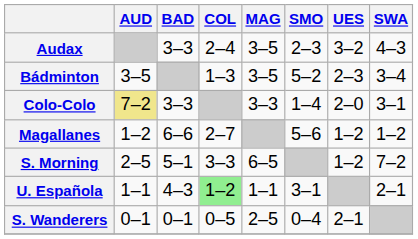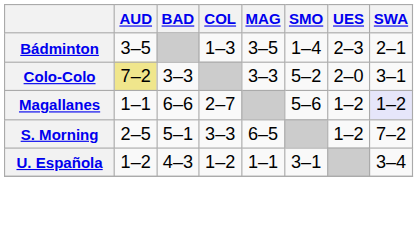- row: Audax | 3–3 | 2–4 | 3–5 | 2–3 | 3–2 | 4–3
Bádminton | SMO: 5–2 -> 1–4
Bádminton | SWA: 3–4 -> 2–1
Colo-Colo | SMO: 1–4 -> 5–2
Magallanes | AUD: 1–2 -> 1–1
Magallanes | SWA: no background -> lavender background
U. Española | AUD: 1–1 -> 1–2
U. Española | COL: lightgreen background -> no background
U. Española | SWA: 2–1 -> 3–4
- row: S. Wanderers | 0–1 | 0–1 | 0–5 | 2–5 | 0–4 | 2–1
